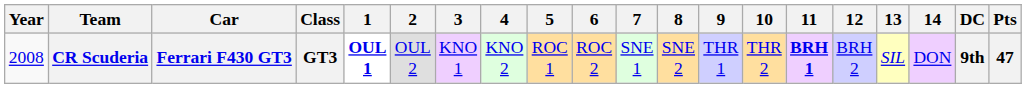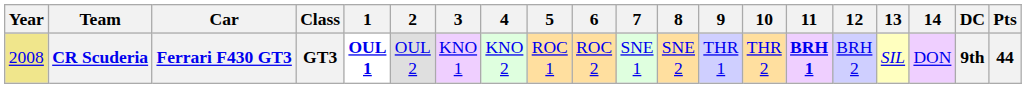CR Scuderia | Year: no background -> khaki background
CR Scuderia | Pts: 47 -> 44
